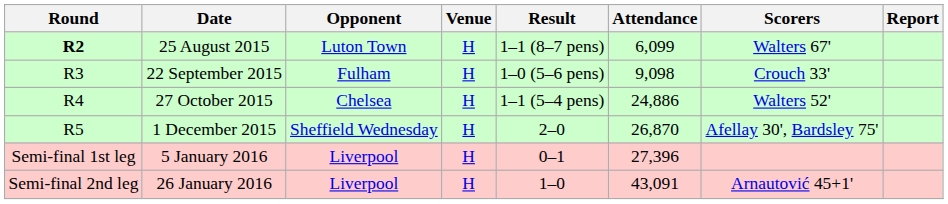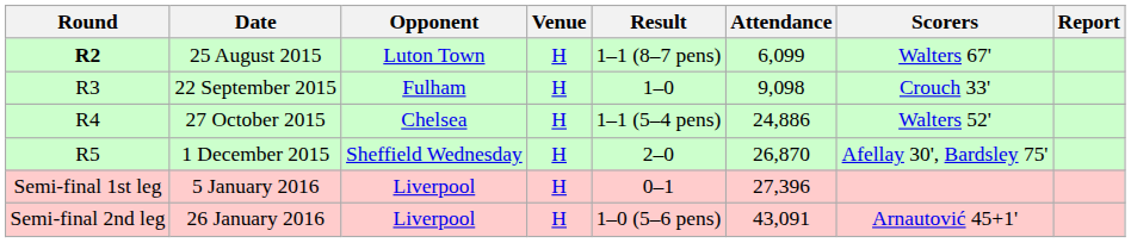22 September 2015 | Result: 1–0 (5–6 pens) -> 1–0
26 January 2016 | Result: 1–0 -> 1–0 (5–6 pens)
